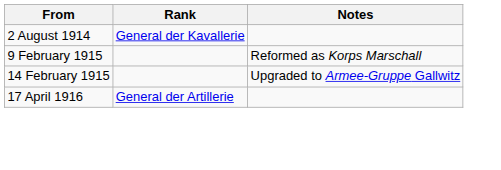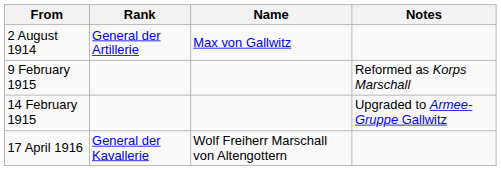+ column: Name | Max von Gallwitz | Wolf Freiherr Marschall von Altengottern
2 August 1914 | Rank: General der Kavallerie -> General der Artillerie
17 April 1916 | Rank: General der Artillerie -> General der Kavallerie
